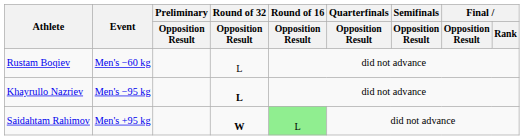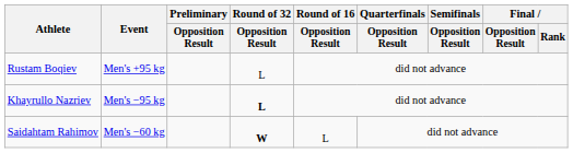Rustam Boqiev | Event: Men's −60 kg -> Men's +95 kg
Saidahtam Rahimov | Event: Men's +95 kg -> Men's −60 kg
Saidahtam Rahimov | Round of 16 / Opposition Result: lightgreen background -> no background
